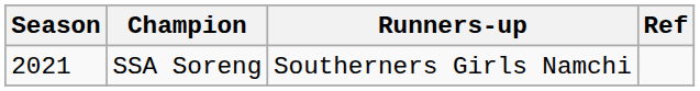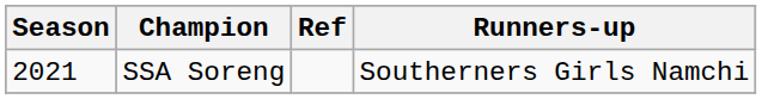columns swapped: Runners-up <-> Ref
